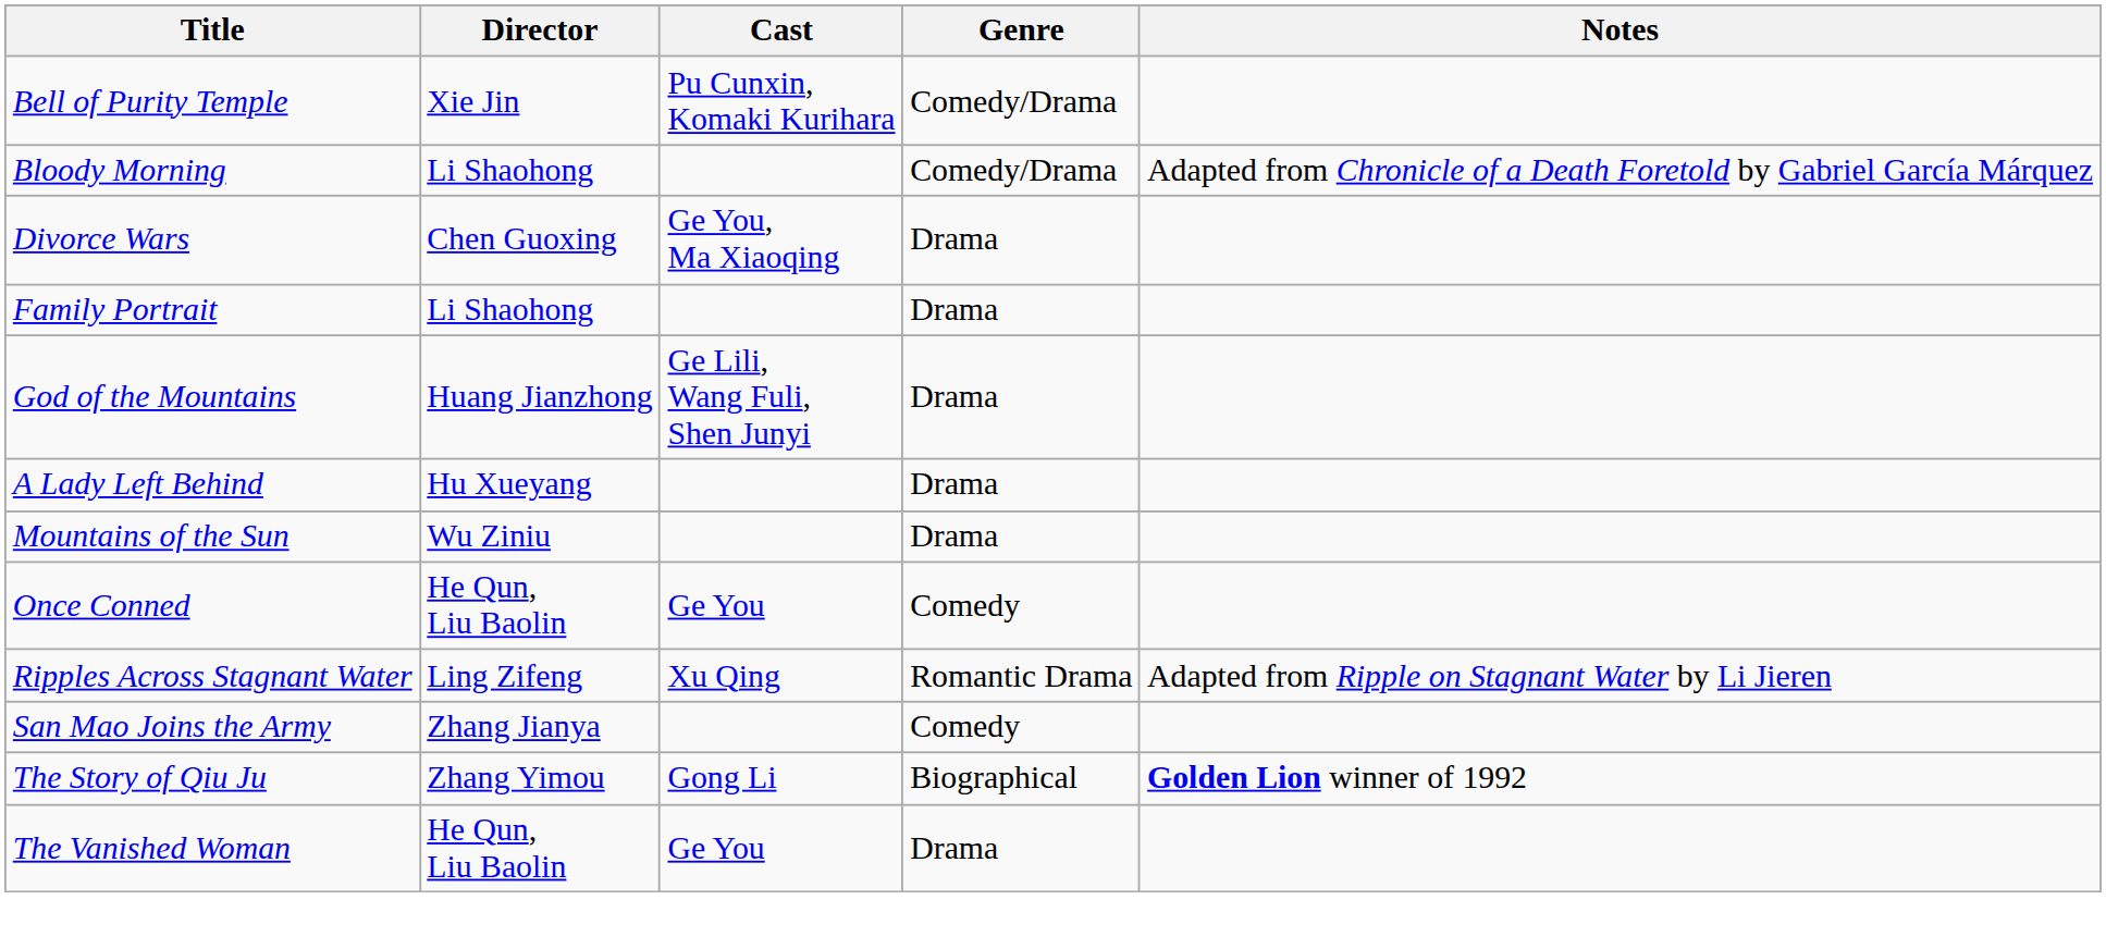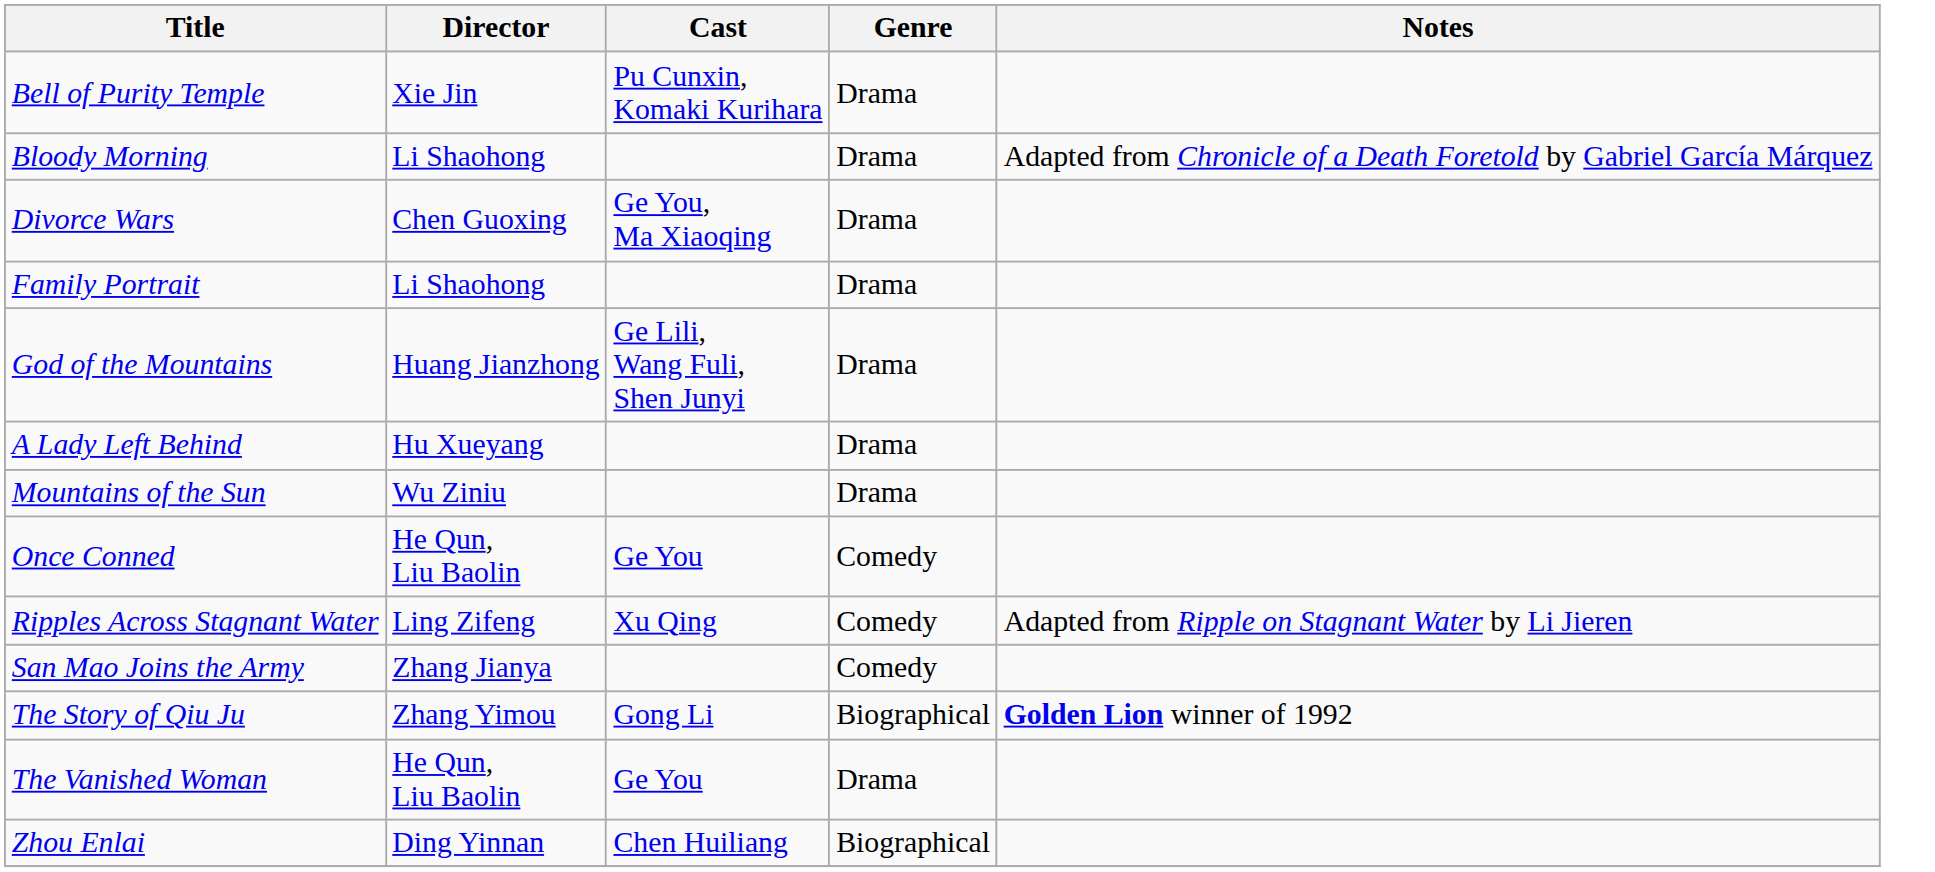Bell of Purity Temple | Genre: Comedy/Drama -> Drama
Bloody Morning | Genre: Comedy/Drama -> Drama
Ripples Across Stagnant Water | Genre: Romantic Drama -> Comedy
+ row: Zhou Enlai | Ding Yinnan | Chen Huiliang | Biographical
